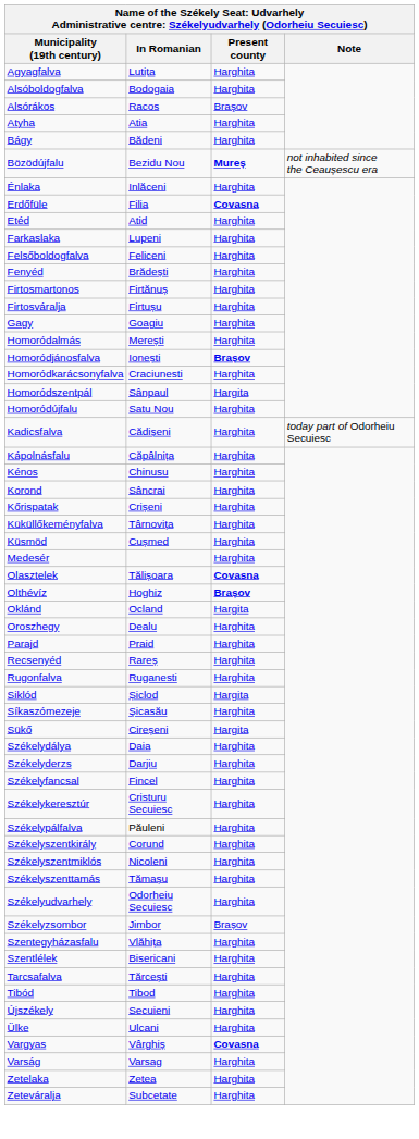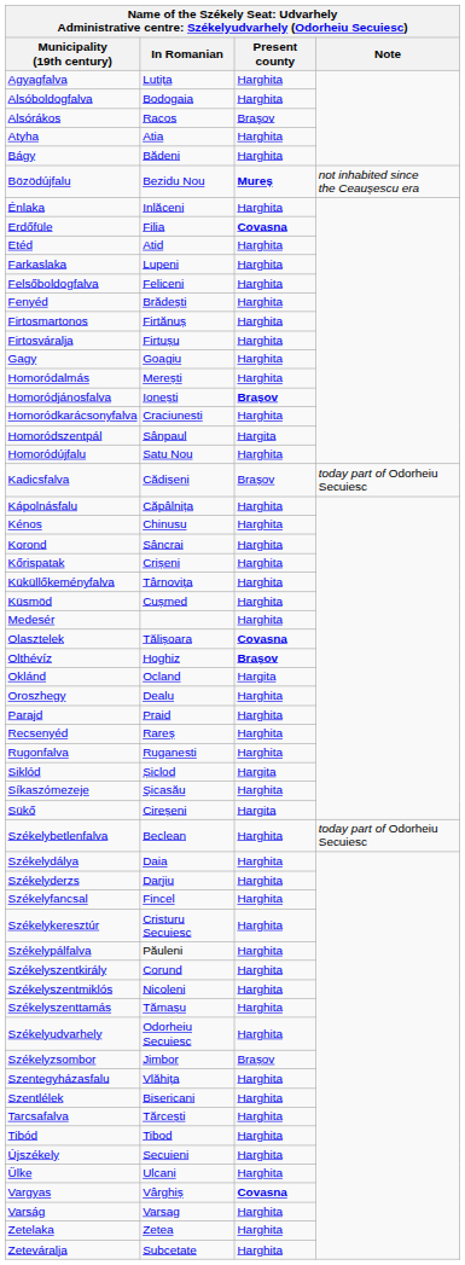Kadicsfalva | Present county: Harghita -> Brașov
+ row: Székelybetlenfalva | Beclean | Harghita | today part of Odorheiu Secuiesc
